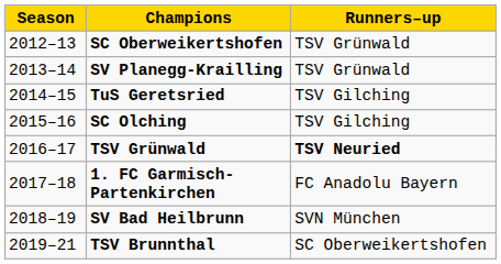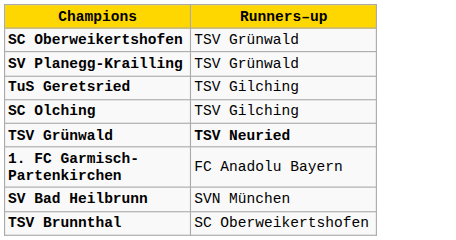- column: Season | 2012–13 | 2013–14 | 2014–15 | 2015–16 | 2016–17 | 2017–18 | 2018–19 | 2019–21
